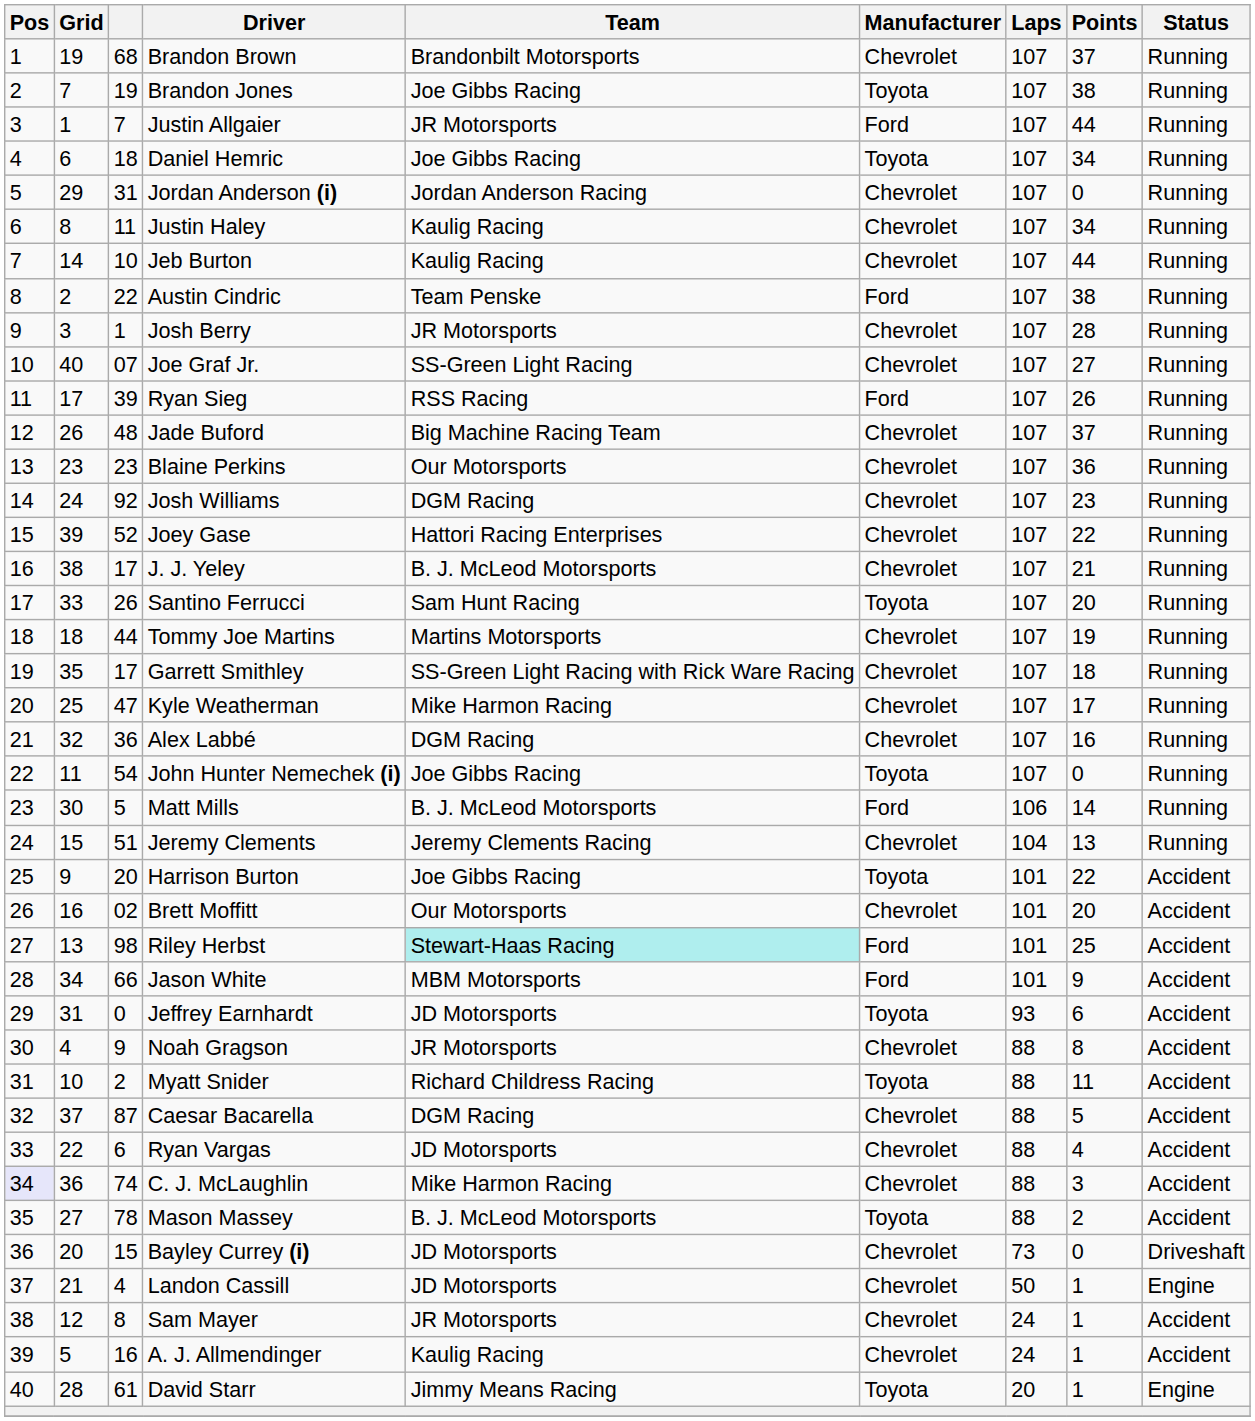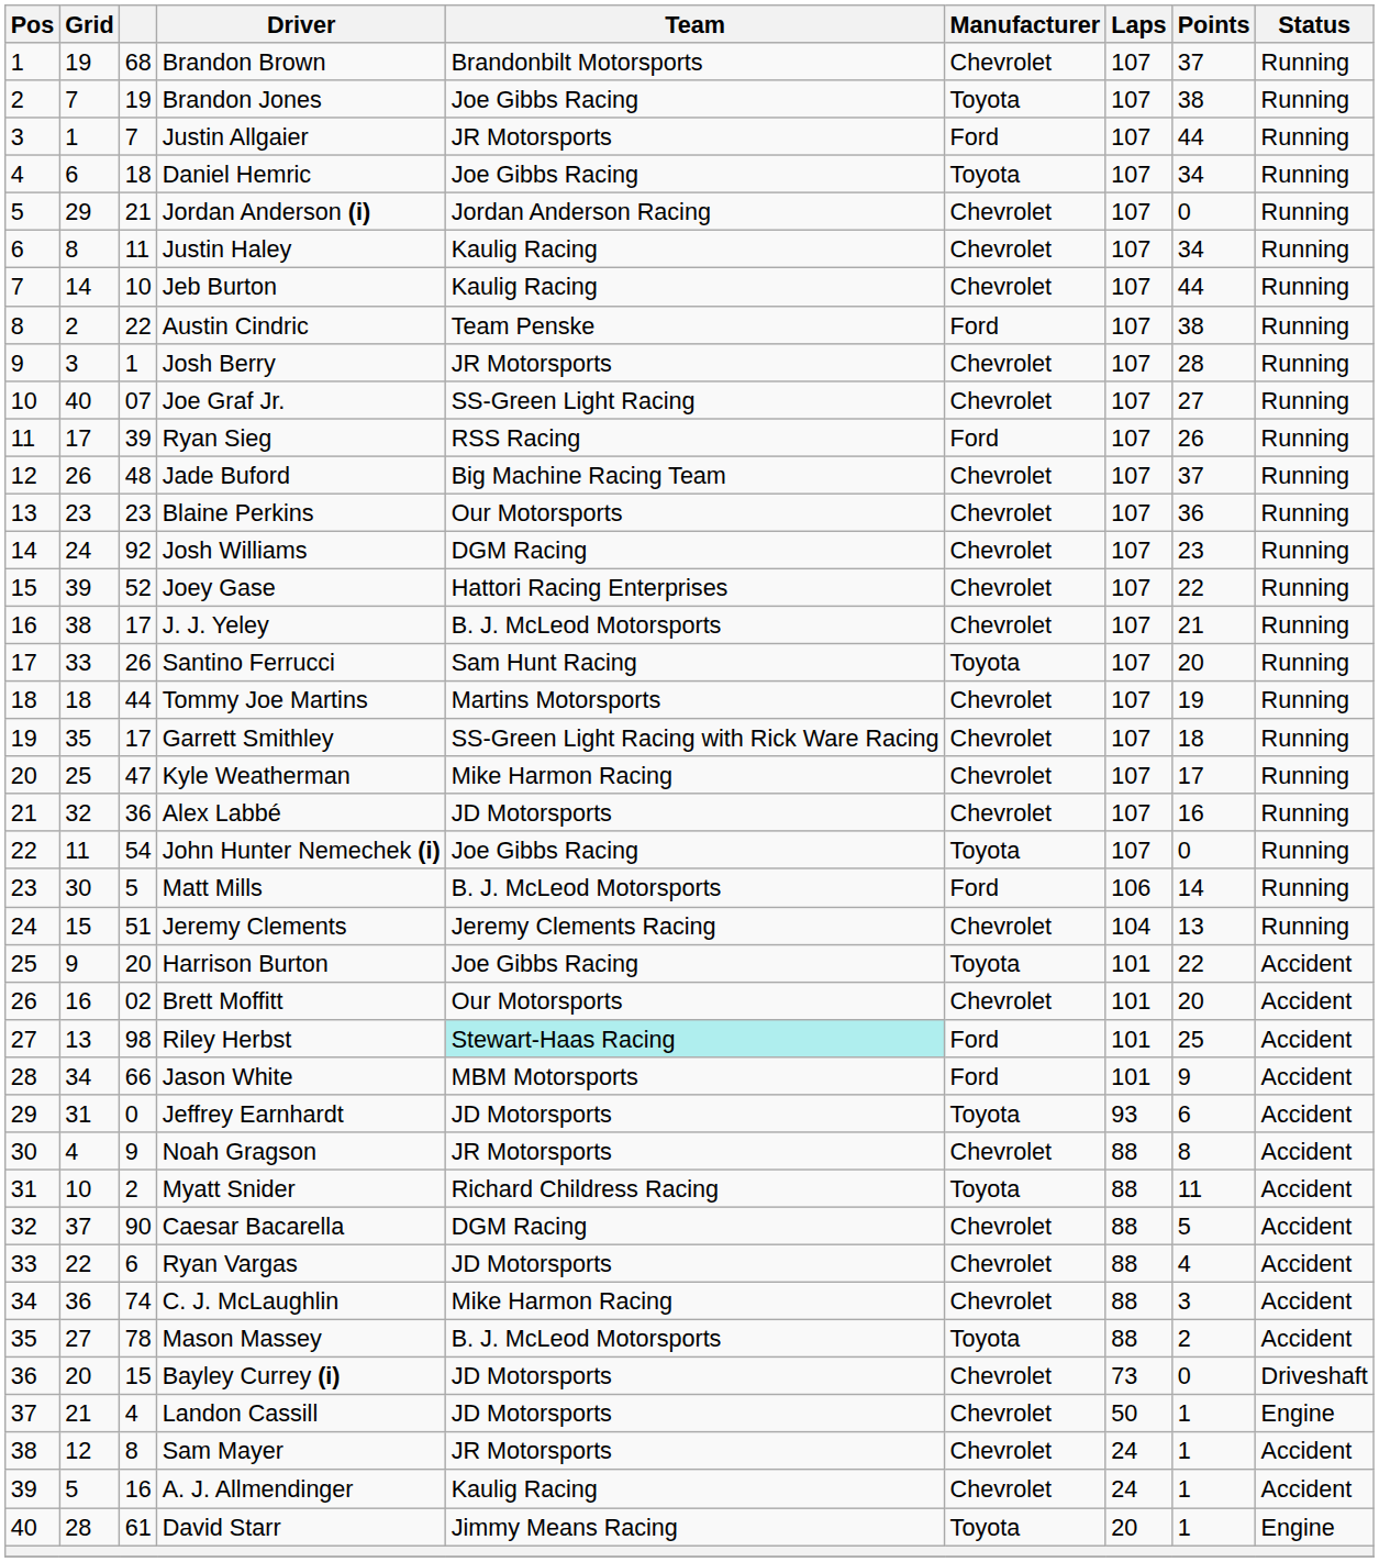Jordan Anderson (i) | column 3: 31 -> 21
Alex Labbé | Team: DGM Racing -> JD Motorsports
Caesar Bacarella | column 3: 87 -> 90
C. J. McLaughlin | Pos: lavender background -> no background
